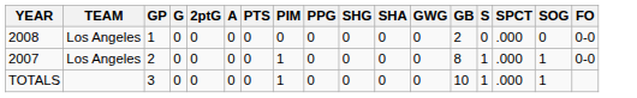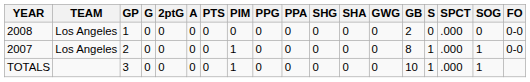+ column: PPA | 0 | 0 | 0
